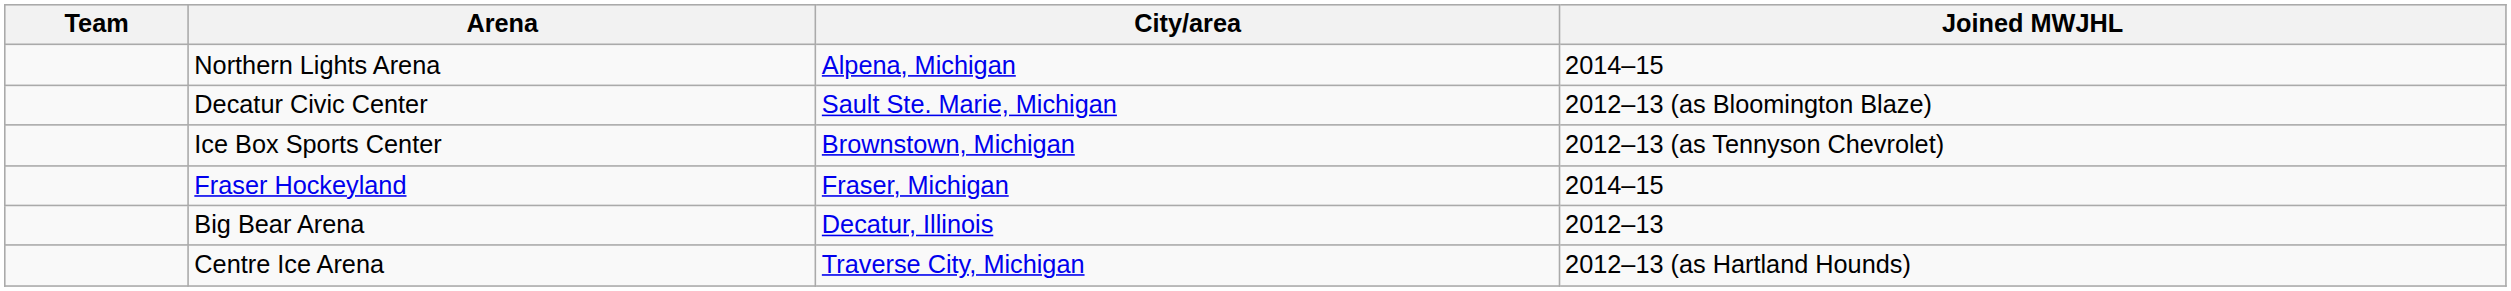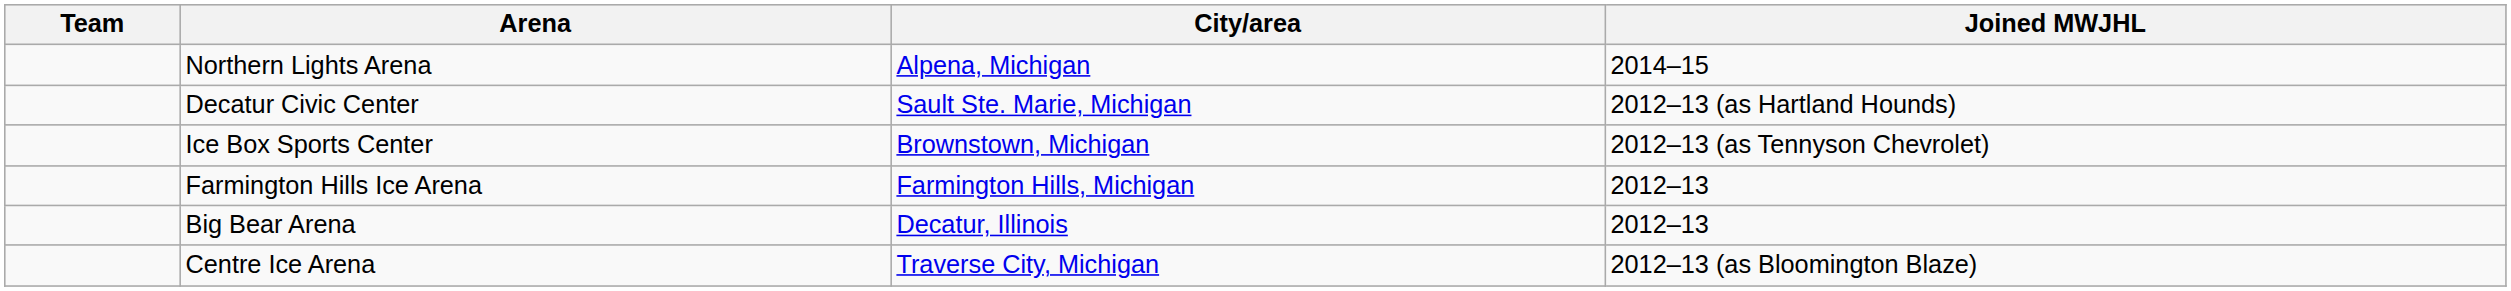Decatur Civic Center | Joined MWJHL: 2012–13 (as Bloomington Blaze) -> 2012–13 (as Hartland Hounds)
- row: Fraser Hockeyland | Fraser, Michigan | 2014–15
+ row: Farmington Hills Ice Arena | Farmington Hills, Michigan | 2012–13
Centre Ice Arena | Joined MWJHL: 2012–13 (as Hartland Hounds) -> 2012–13 (as Bloomington Blaze)
